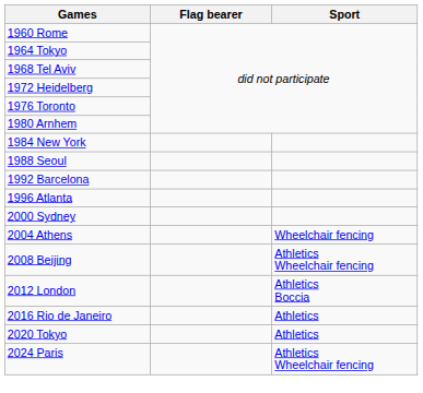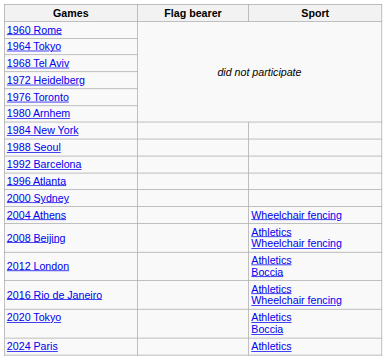2016 Rio de Janeiro | Sport: Athletics -> Athletics Wheelchair fencing
2020 Tokyo | Sport: Athletics -> Athletics Boccia
2024 Paris | Sport: Athletics Wheelchair fencing -> Athletics
